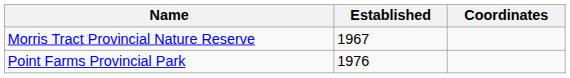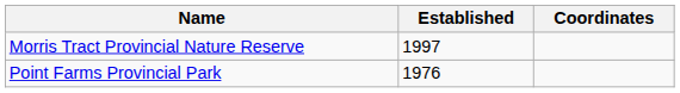Morris Tract Provincial Nature Reserve | Established: 1967 -> 1997
